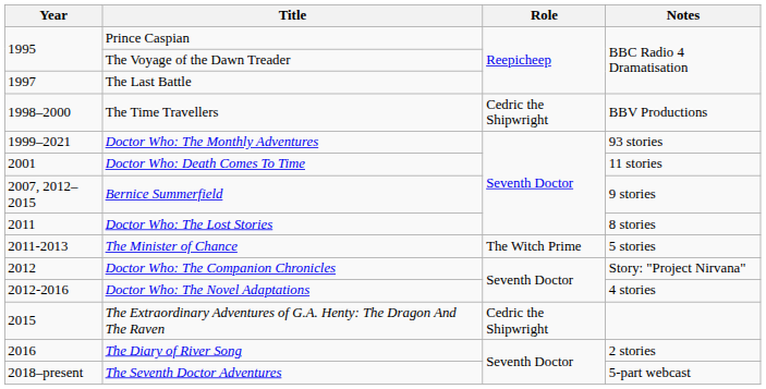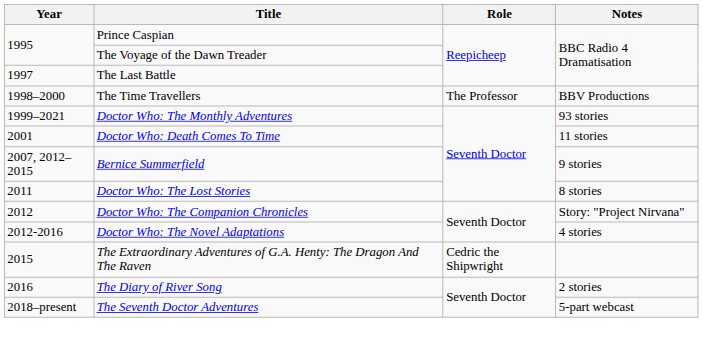The Time Travellers | Role: Cedric the Shipwright -> The Professor
- row: 2011-2013 | The Minister of Chance | The Witch Prime | 5 stories
